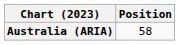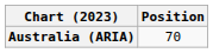Australia (ARIA) | Position: 58 -> 70
